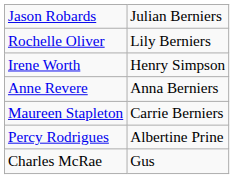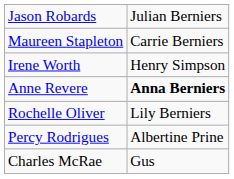rows swapped: Maureen Stapleton <-> Rochelle Oliver
Anne Revere | column 2: normal -> bold
